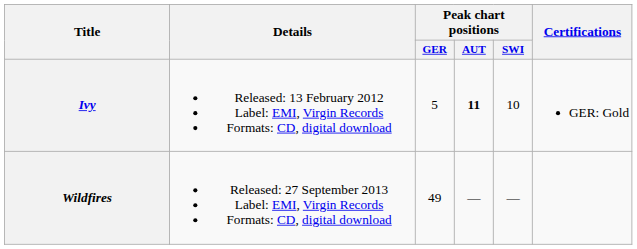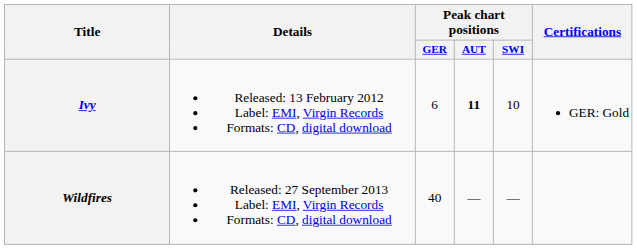Ivy | Peak chart positions / GER: 5 -> 6
Wildfires | Peak chart positions / GER: 49 -> 40
